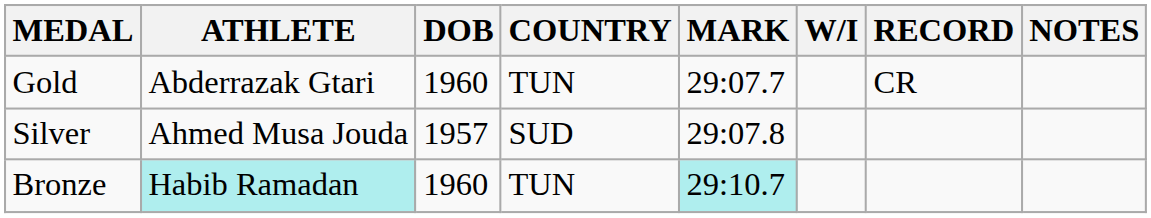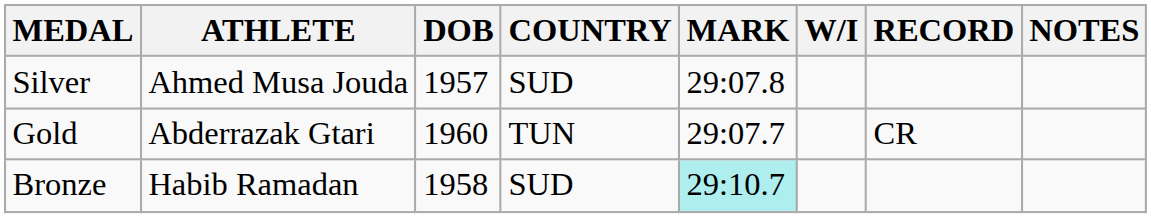rows swapped: Gold <-> Silver
Bronze | ATHLETE: paleturquoise background -> no background
Bronze | DOB: 1960 -> 1958
Bronze | COUNTRY: TUN -> SUD
